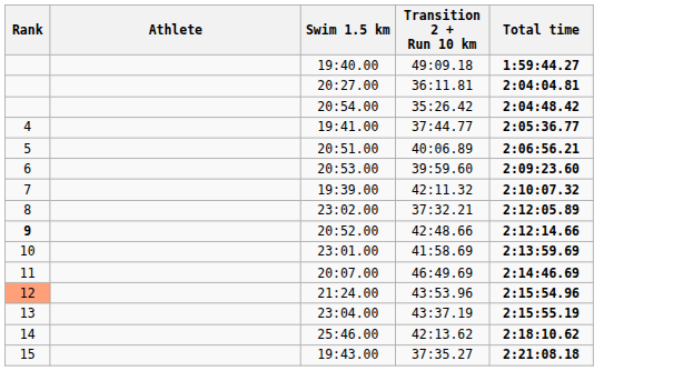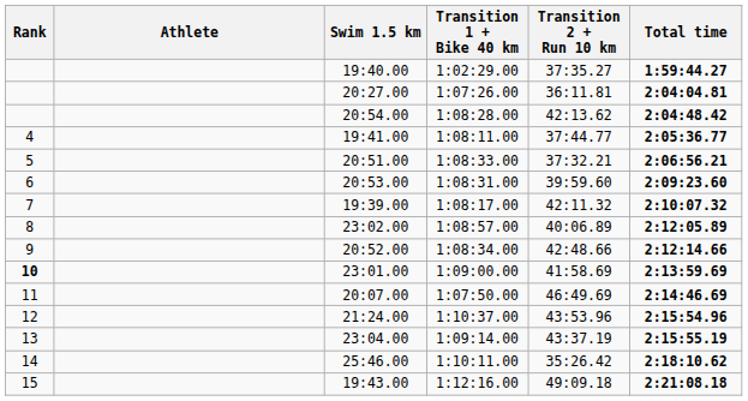+ column: Transition 1 + Bike 40 km | 1:02:29.00 | 1:07:26.00 | 1:08:28.00 | 1:08:11.00 | 1:08:33.00 | 1:08:31.00 | 1:08:17.00 | 1:08:57.00 | 1:08:34.00 | 1:09:00.00 | 1:07:50.00 | 1:10:37.00 | 1:09:14.00 | 1:10:11.00 | 1:12:16.00
19:40.00 | Transition 2 + Run 10 km: 49:09.18 -> 37:35.27
20:54.00 | Transition 2 + Run 10 km: 35:26.42 -> 42:13.62
20:51.00 | Transition 2 + Run 10 km: 40:06.89 -> 37:32.21
23:02.00 | Transition 2 + Run 10 km: 37:32.21 -> 40:06.89
20:52.00 | Rank: bold -> normal
23:01.00 | Rank: normal -> bold
21:24.00 | Rank: lightsalmon background -> no background
25:46.00 | Transition 2 + Run 10 km: 42:13.62 -> 35:26.42
19:43.00 | Transition 2 + Run 10 km: 37:35.27 -> 49:09.18
